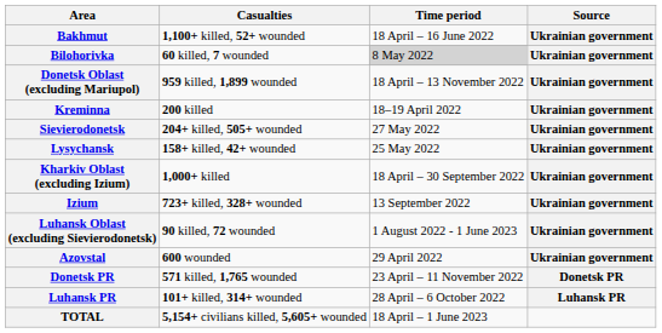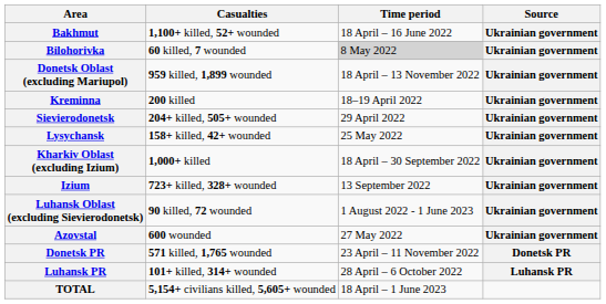Sievierodonetsk | Time period: 27 May 2022 -> 29 April 2022
Azovstal | Time period: 29 April 2022 -> 27 May 2022
